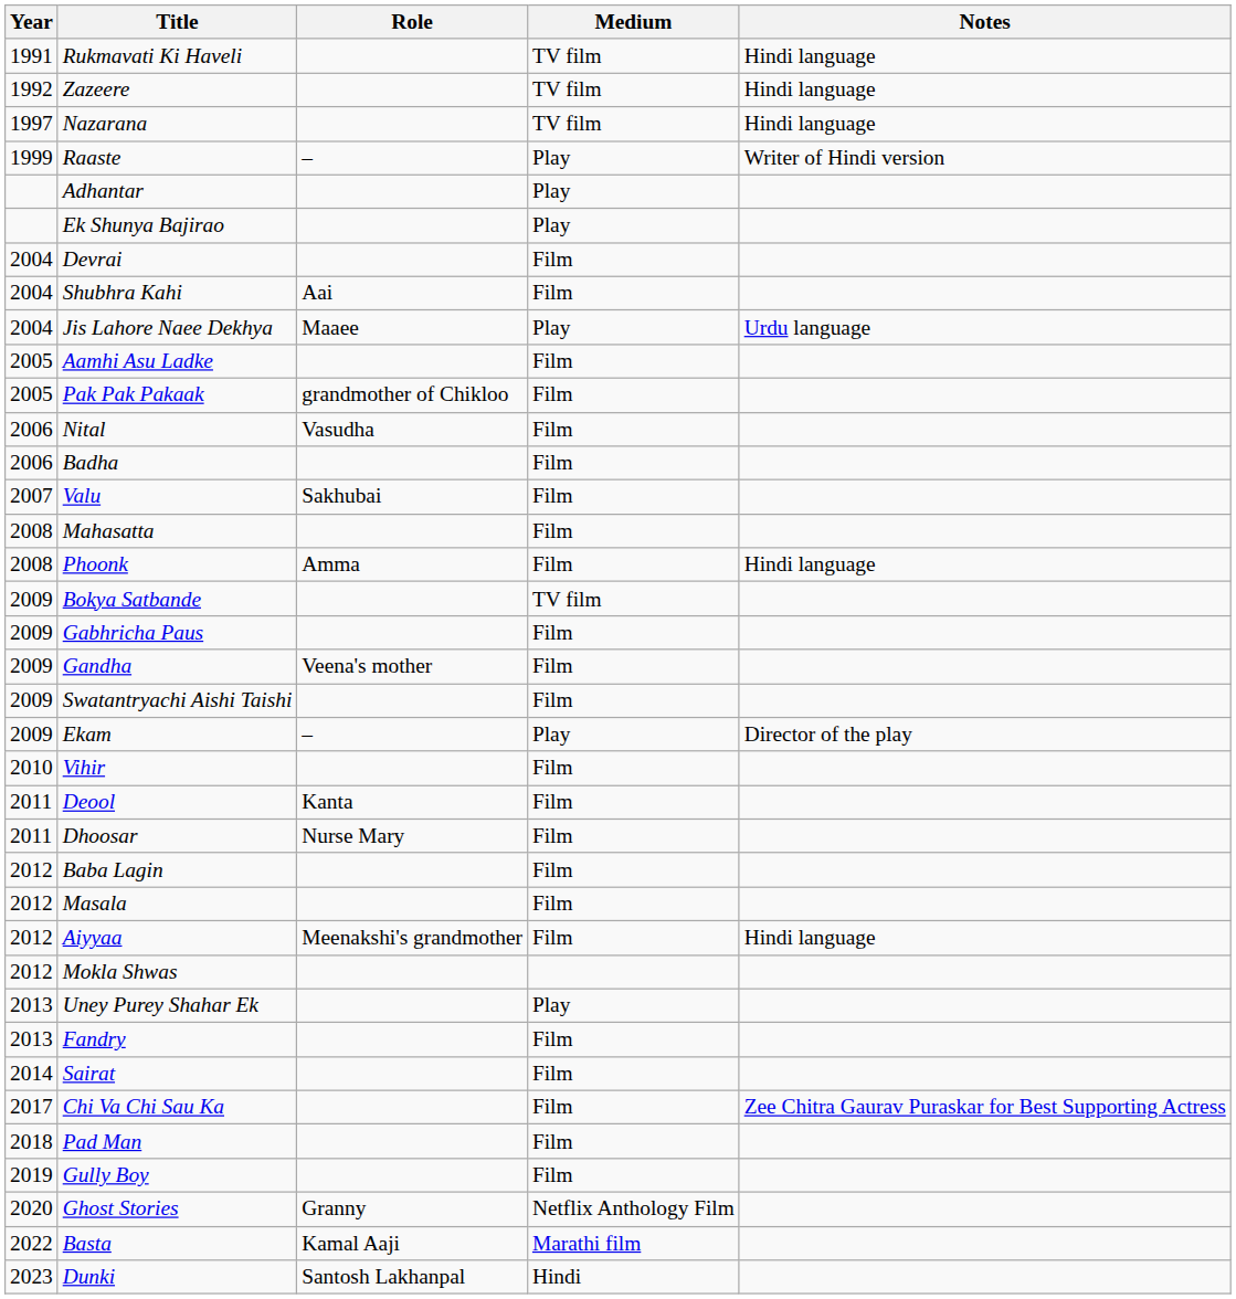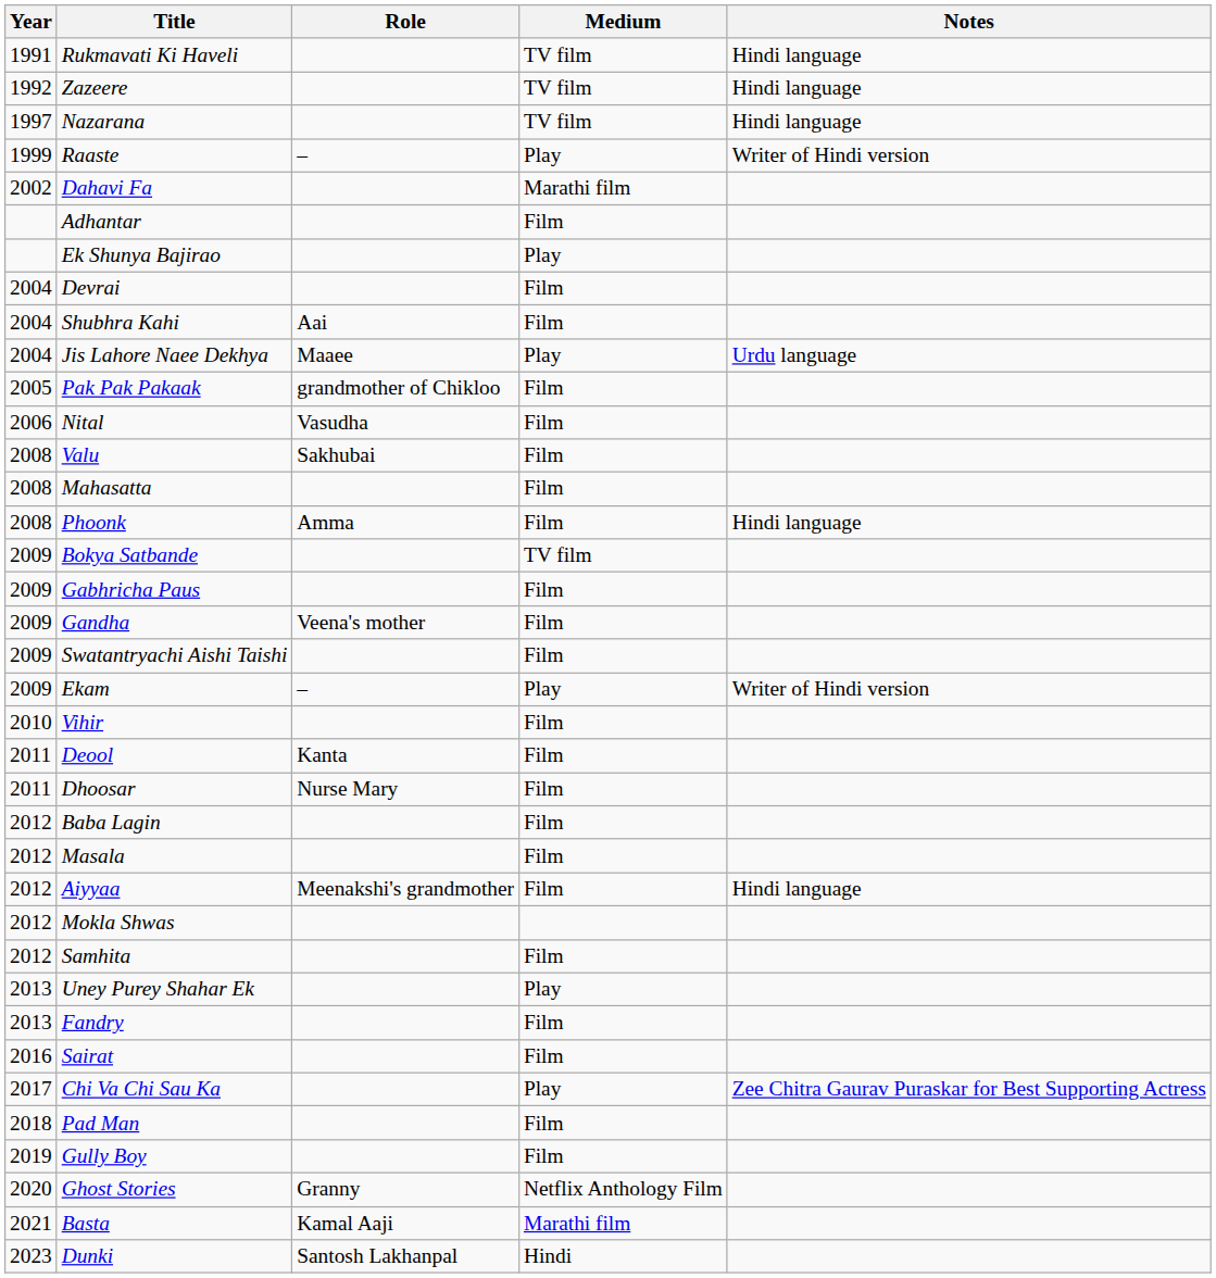+ row: 2002 | Dahavi Fa | Marathi film
Adhantar | Medium: Play -> Film
- row: 2005 | Aamhi Asu Ladke | Film
- row: 2006 | Badha | Film
Valu | Year: 2007 -> 2008
Ekam | Notes: Director of the play -> Writer of Hindi version
+ row: 2012 | Samhita | Film
Sairat | Year: 2014 -> 2016
Chi Va Chi Sau Ka | Medium: Film -> Play
Basta | Year: 2022 -> 2021
